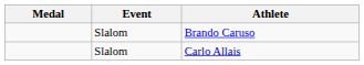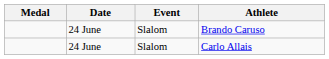+ column: Date | 24 June | 24 June
